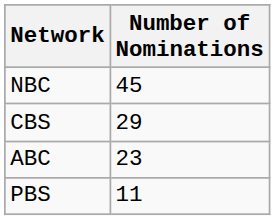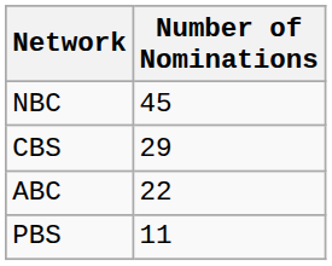ABC | Number of Nominations: 23 -> 22
